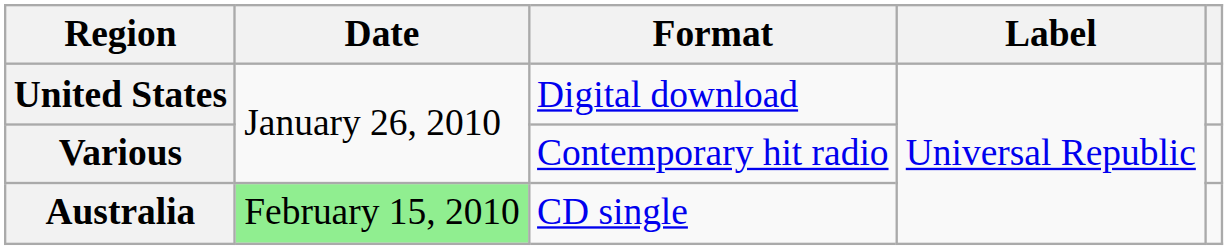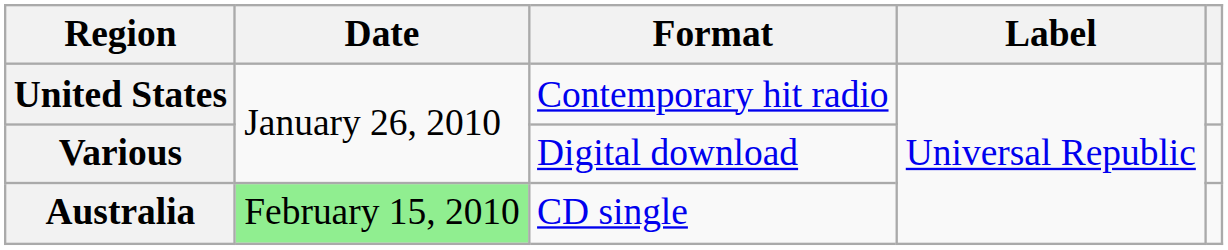United States | Format: Digital download -> Contemporary hit radio
Various | Format: Contemporary hit radio -> Digital download
